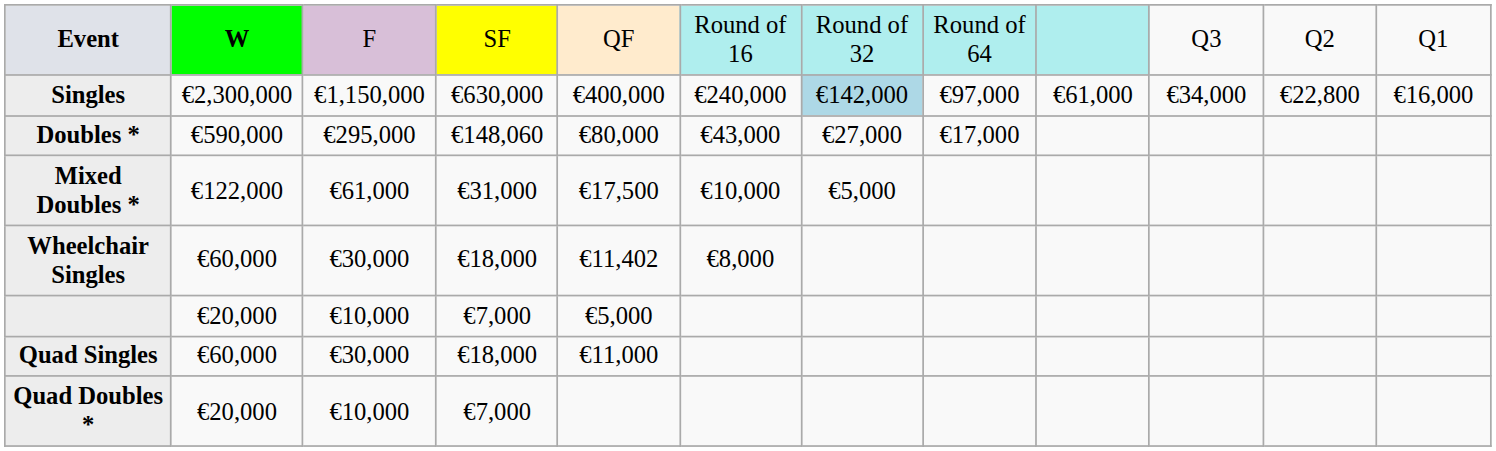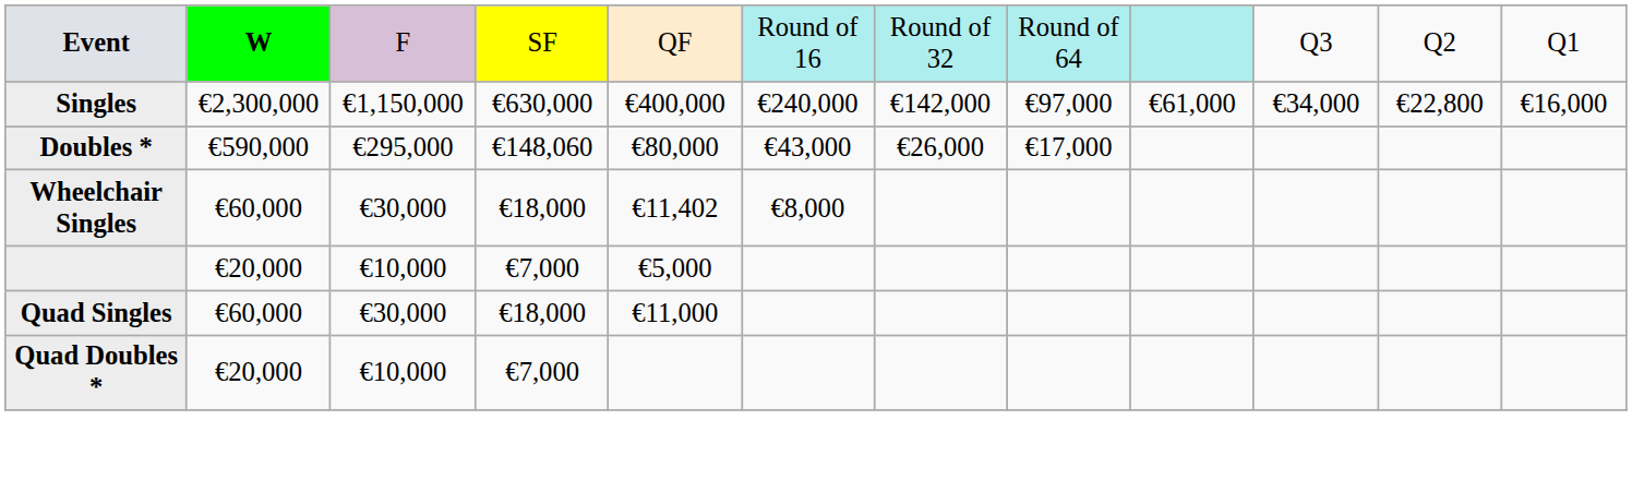Singles | column 7: lightblue background -> no background
Doubles * | column 7: €27,000 -> €26,000
- row: Mixed Doubles * | €122,000 | €61,000 | €31,000 | €17,500 | €10,000 | €5,000
